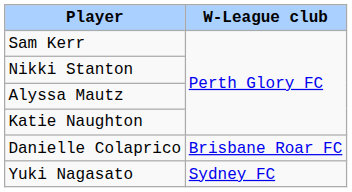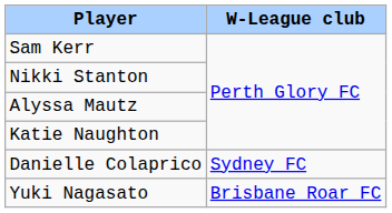Danielle Colaprico | W-League club: Brisbane Roar FC -> Sydney FC
Yuki Nagasato | W-League club: Sydney FC -> Brisbane Roar FC
